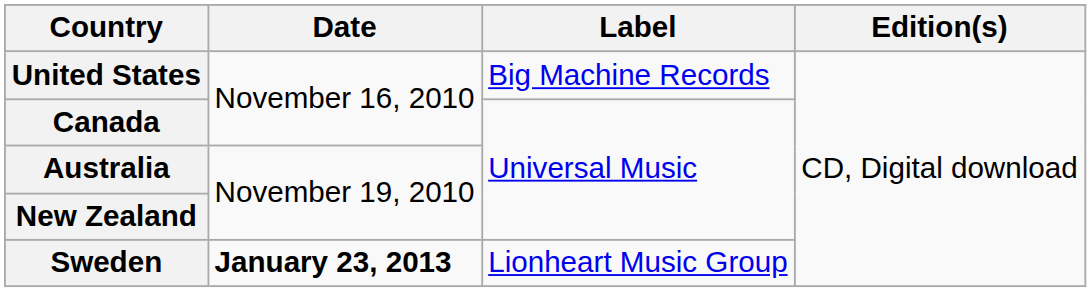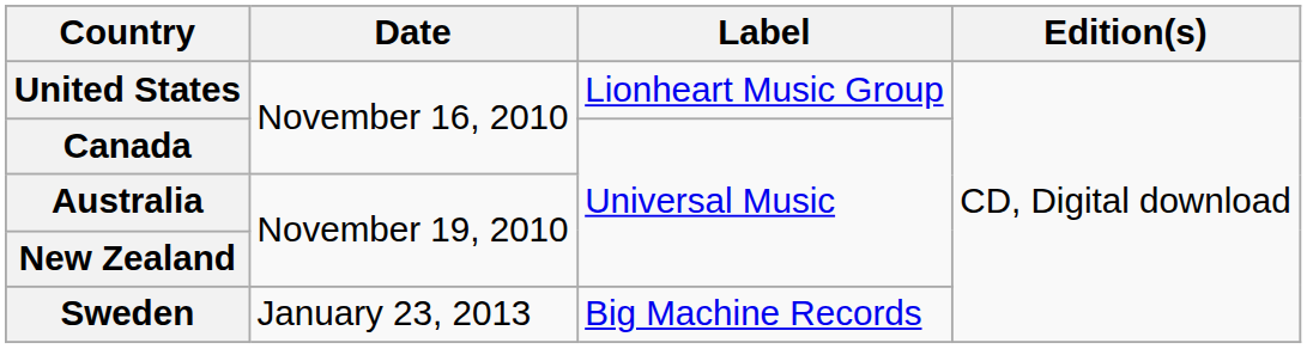United States | Label: Big Machine Records -> Lionheart Music Group
Sweden | Date: bold -> normal
Sweden | Label: Lionheart Music Group -> Big Machine Records
